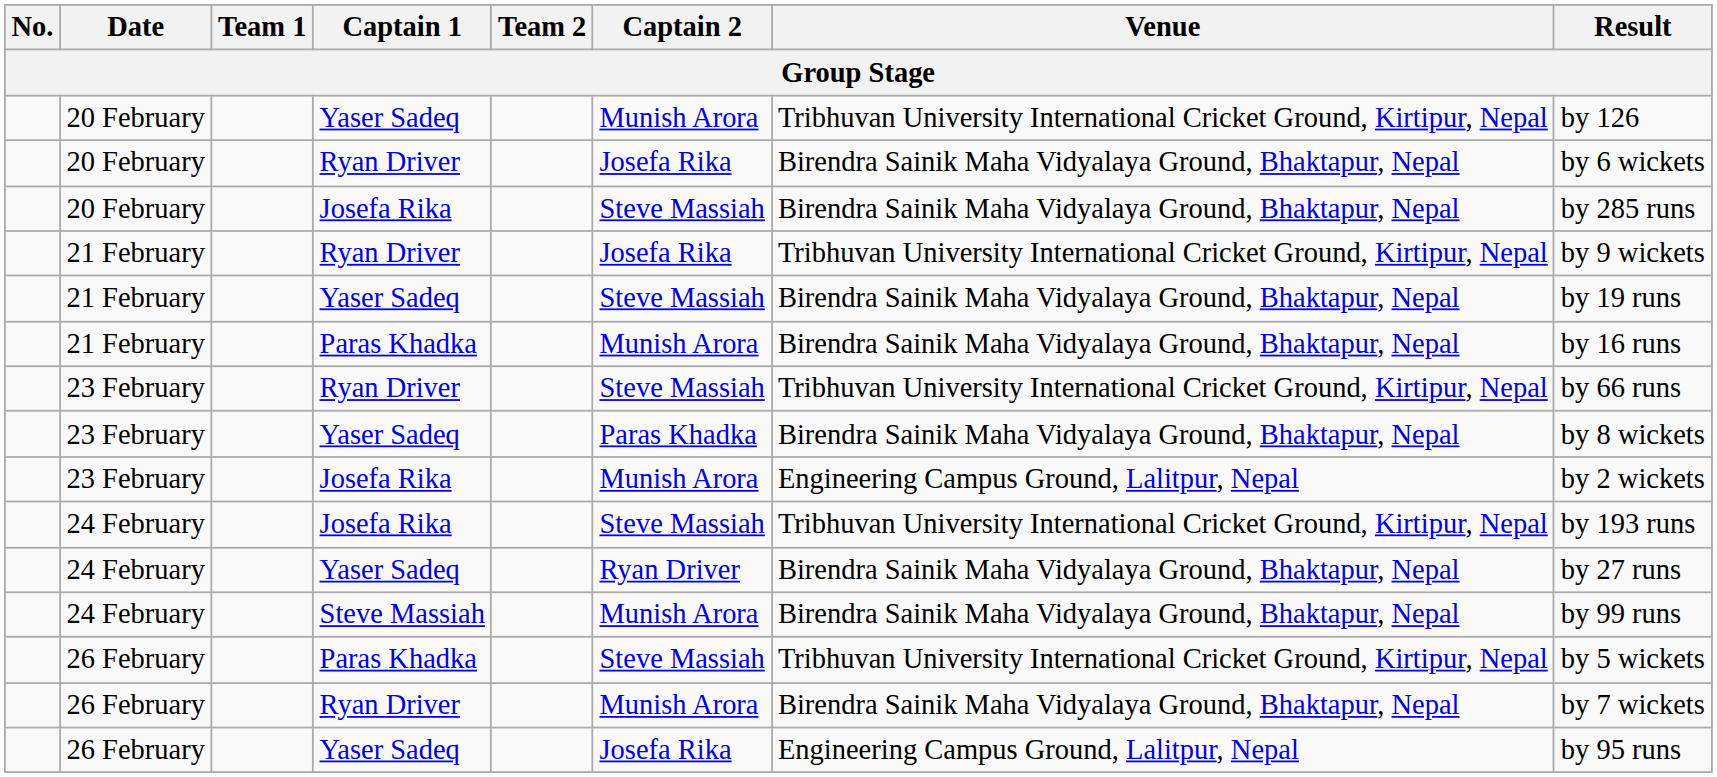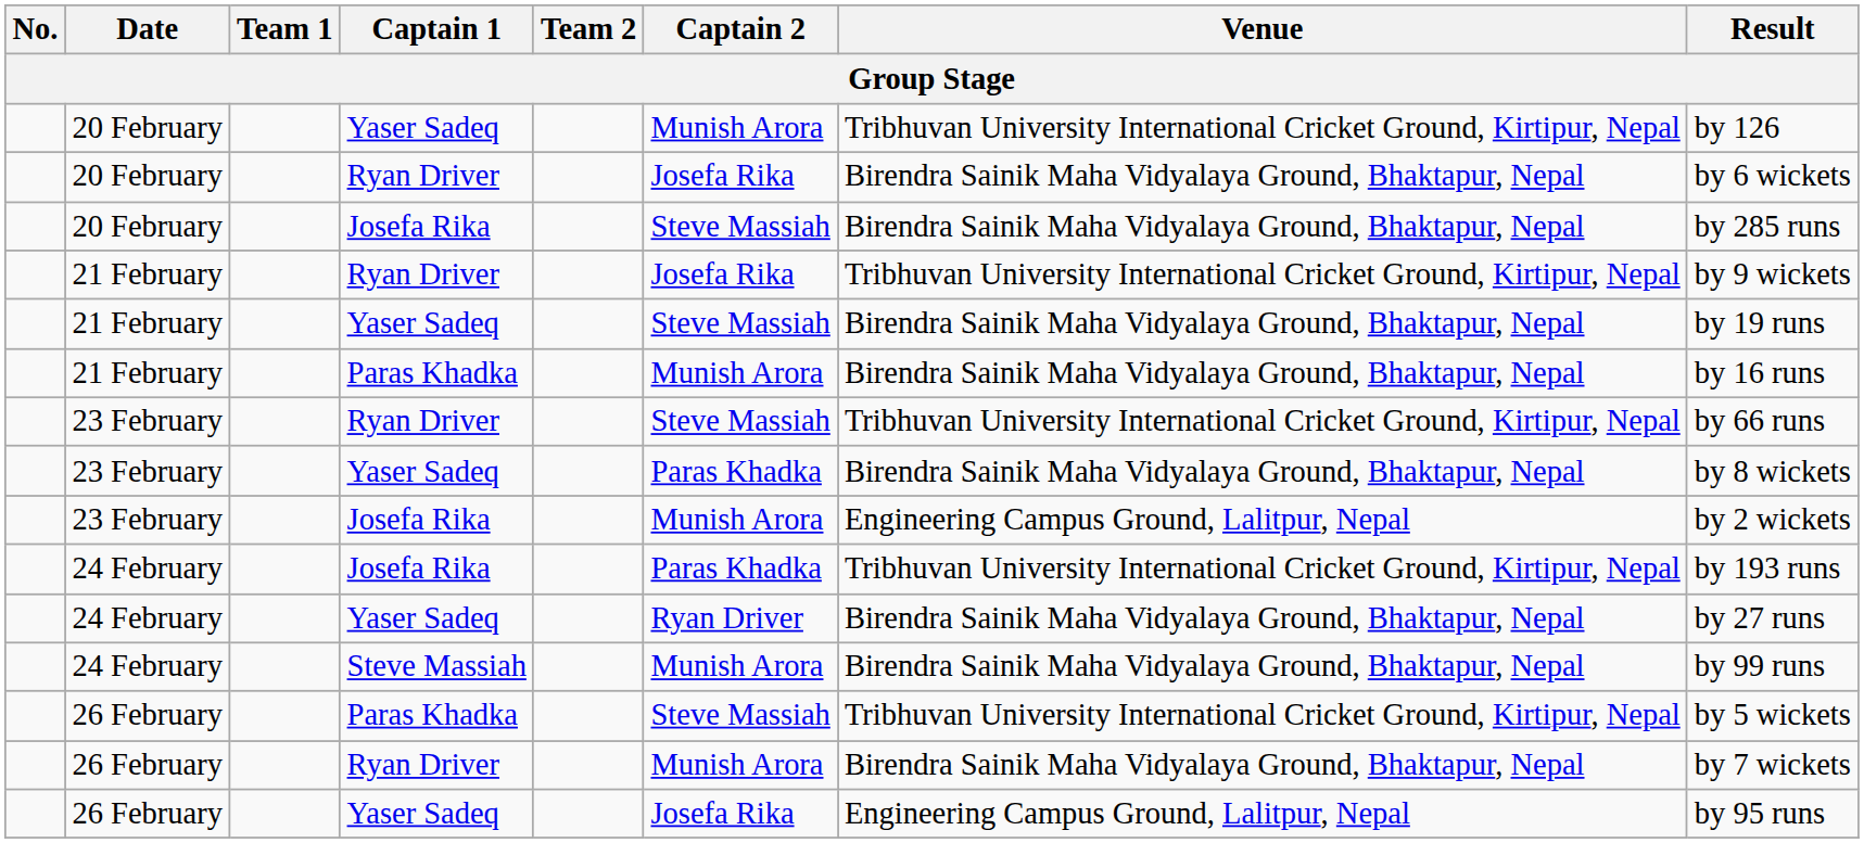24 February / Josefa Rika | Captain 2: Steve Massiah -> Paras Khadka
